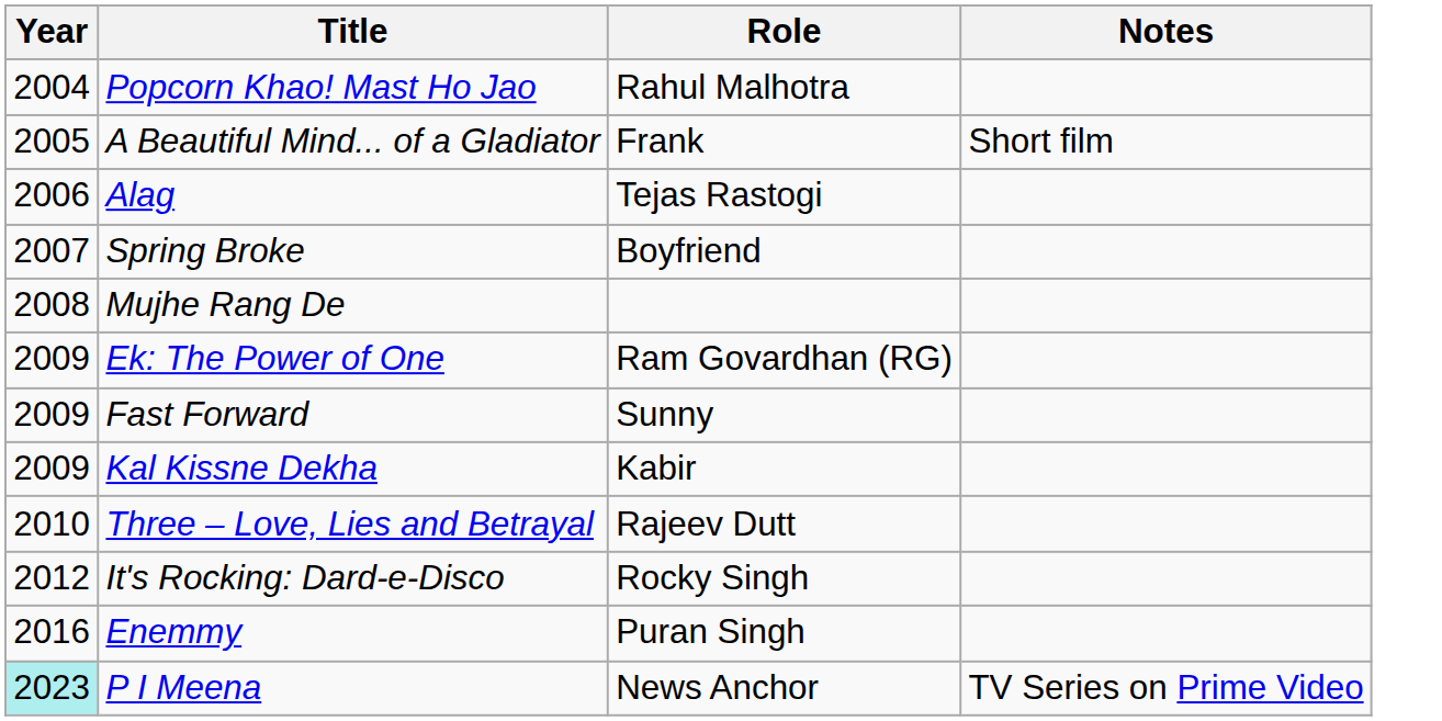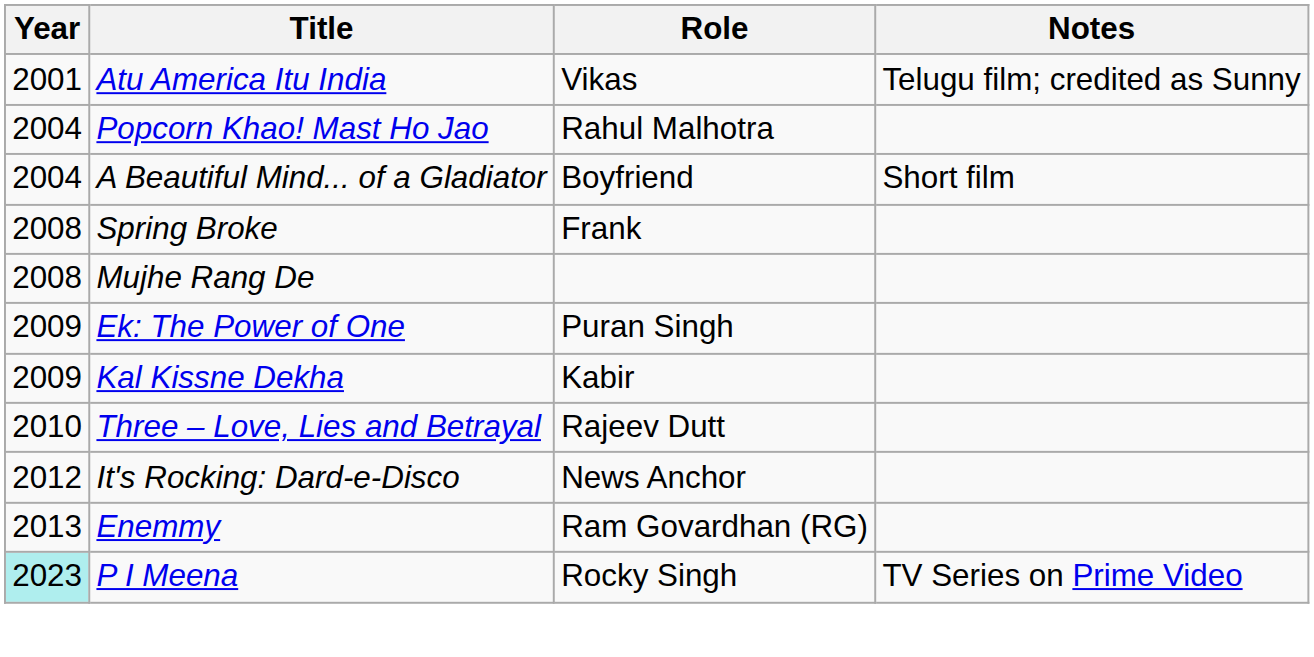+ row: 2001 | Atu America Itu India | Vikas | Telugu film; credited as Sunny
A Beautiful Mind... of a Gladiator | Year: 2005 -> 2004
A Beautiful Mind... of a Gladiator | Role: Frank -> Boyfriend
- row: 2006 | Alag | Tejas Rastogi
Spring Broke | Year: 2007 -> 2008
Spring Broke | Role: Boyfriend -> Frank
Ek: The Power of One | Role: Ram Govardhan (RG) -> Puran Singh
- row: 2009 | Fast Forward | Sunny
It's Rocking: Dard-e-Disco | Role: Rocky Singh -> News Anchor
Enemmy | Year: 2016 -> 2013
Enemmy | Role: Puran Singh -> Ram Govardhan (RG)
P I Meena | Role: News Anchor -> Rocky Singh
